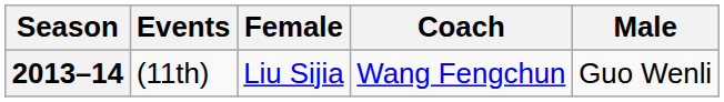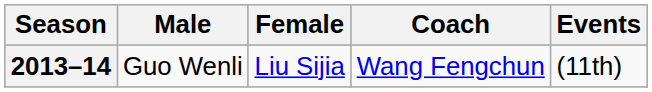columns swapped: Male <-> Events
